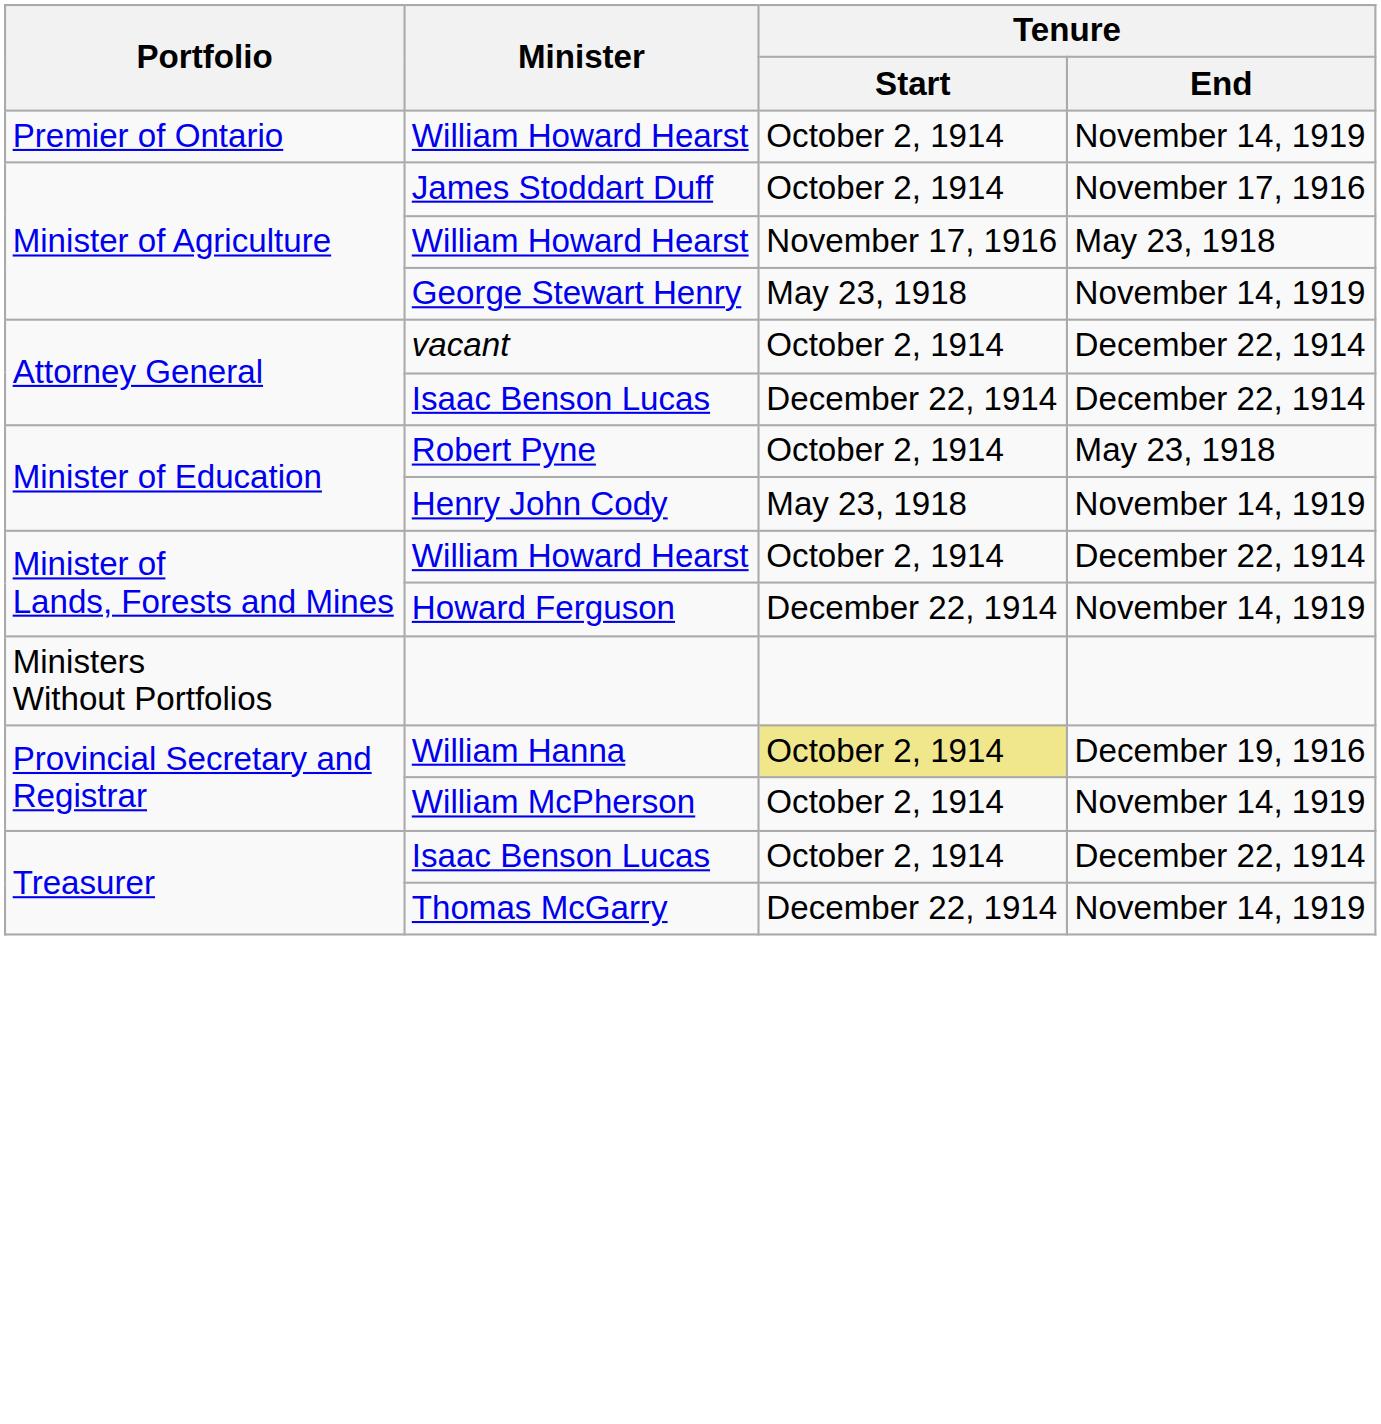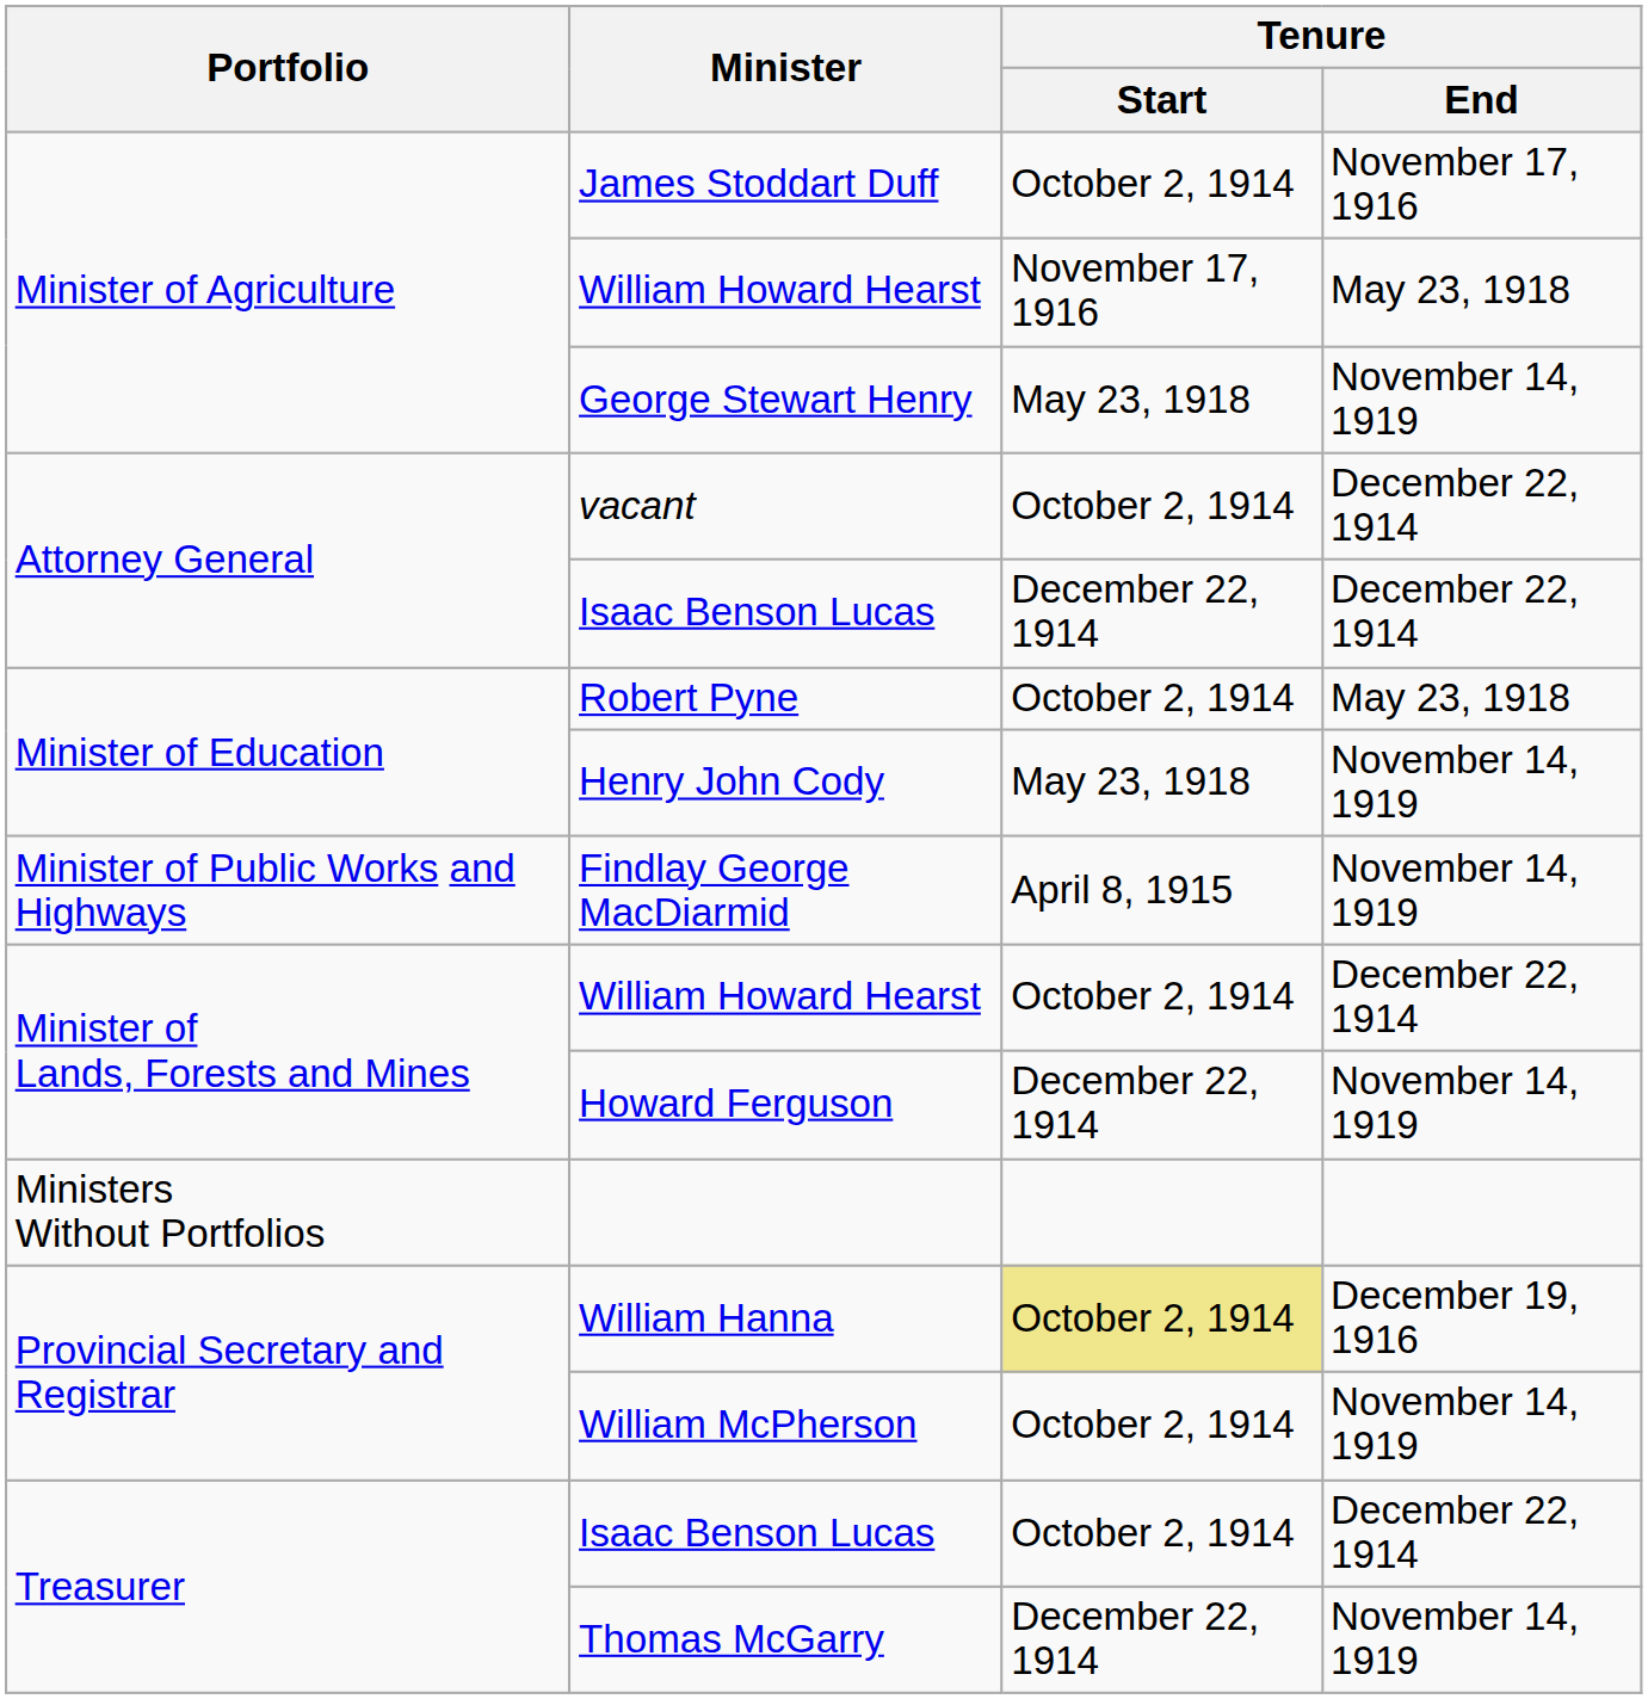- row: Premier of Ontario | William Howard Hearst | October 2, 1914 | November 14, 1919
+ row: Minister of Public Works and Highways | Findlay George MacDiarmid | April 8, 1915 | November 14, 1919
